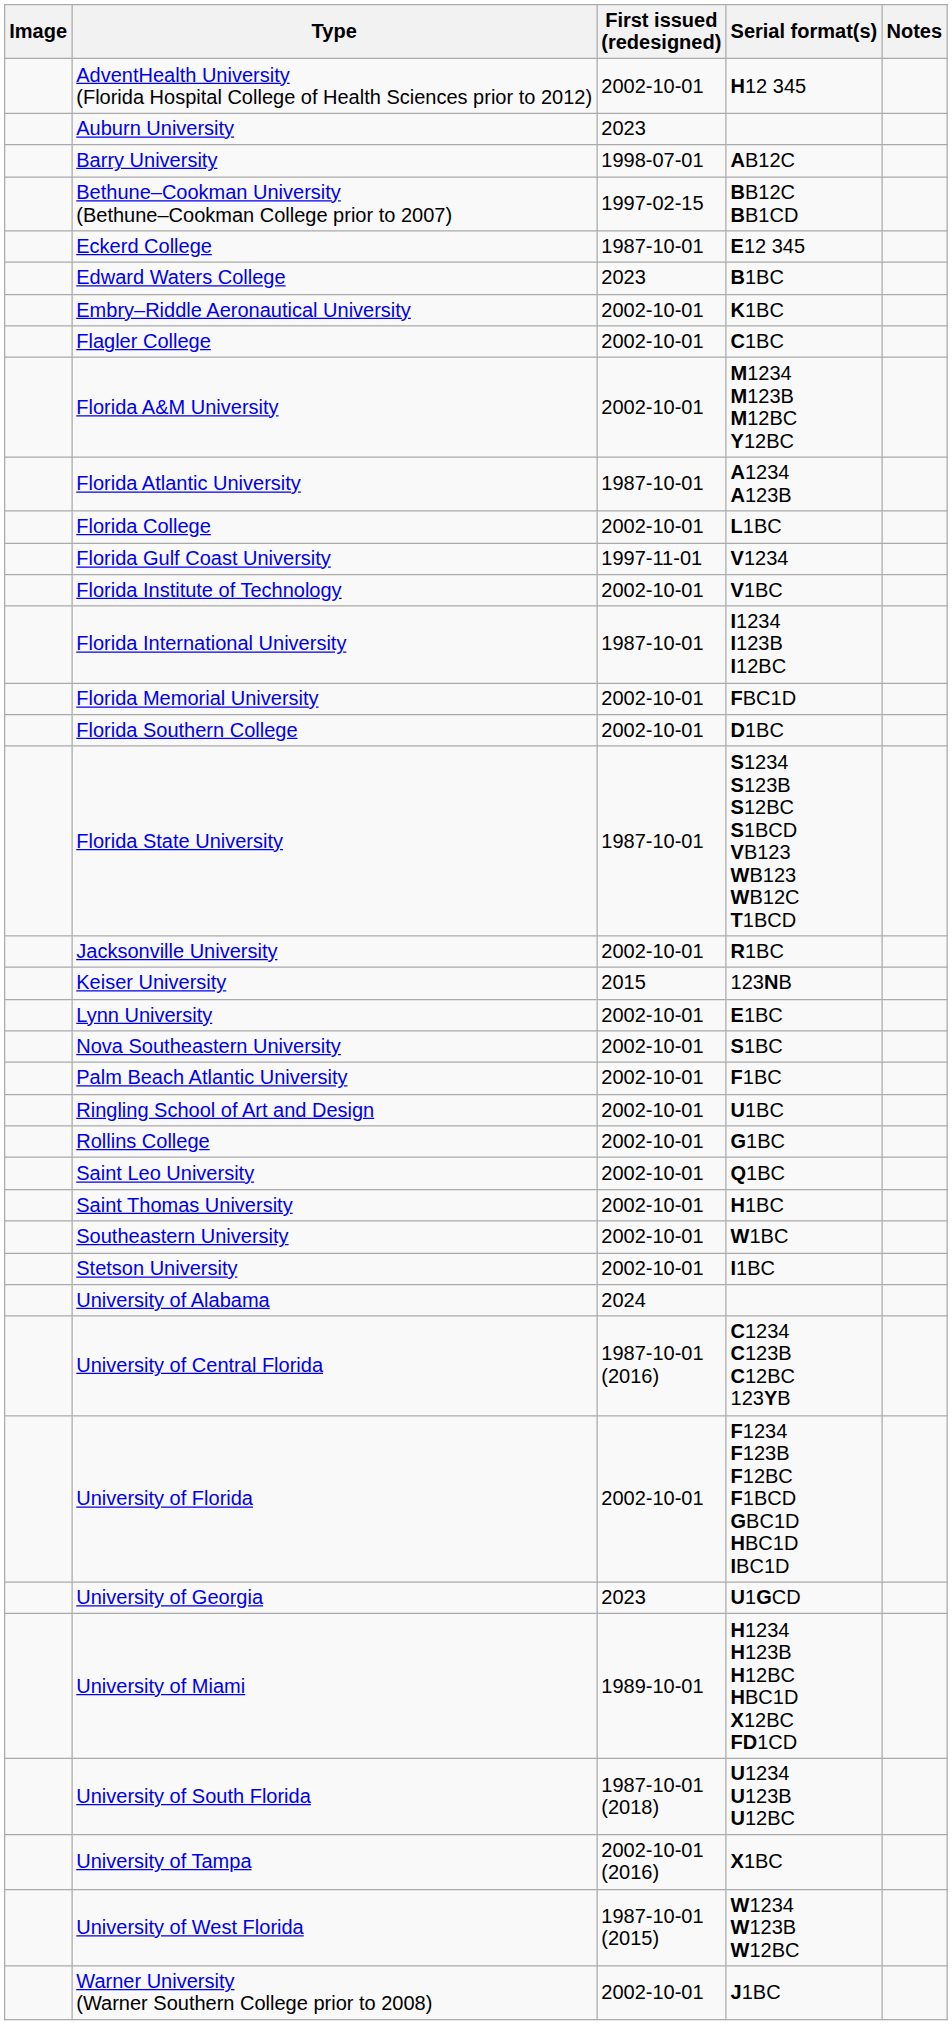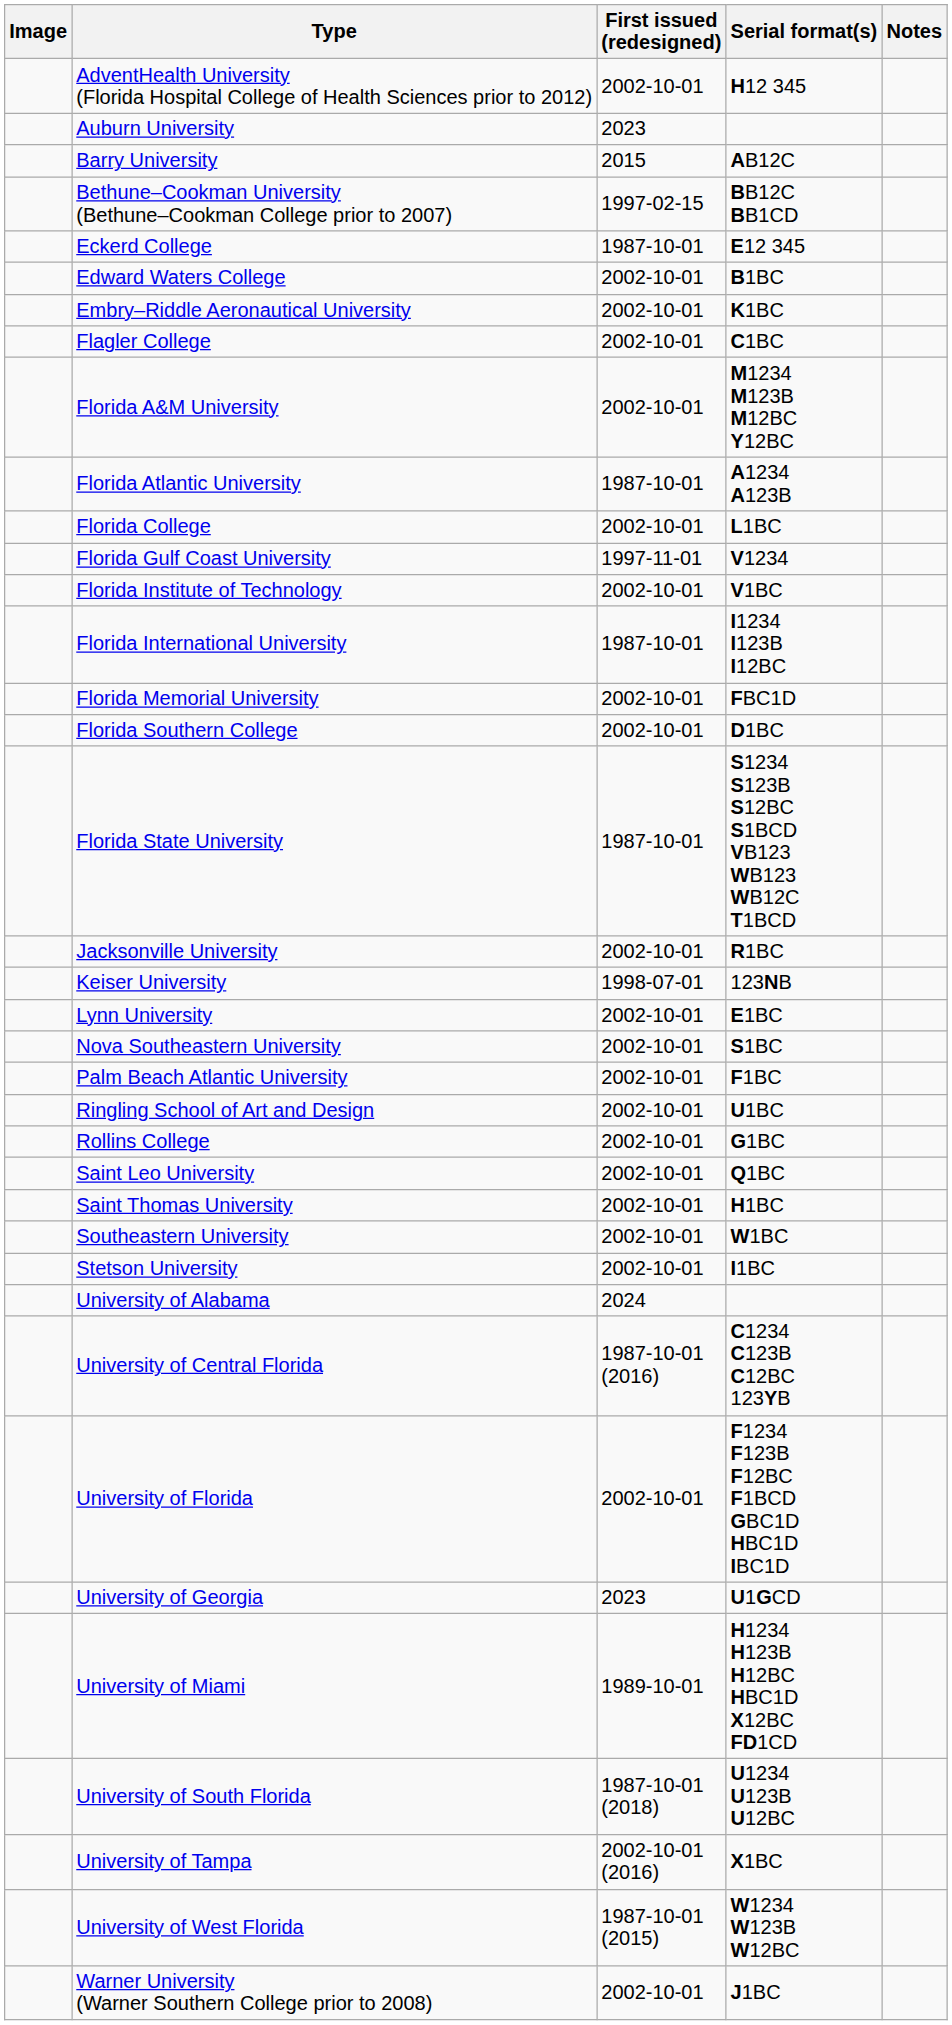Barry University | First issued (redesigned): 1998-07-01 -> 2015
Edward Waters College | First issued (redesigned): 2023 -> 2002-10-01
Keiser University | First issued (redesigned): 2015 -> 1998-07-01
